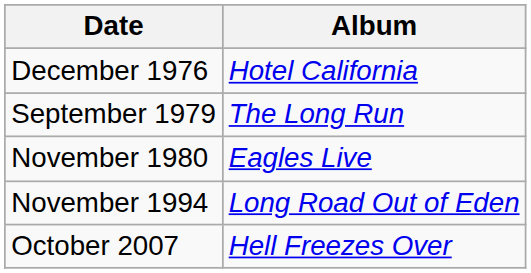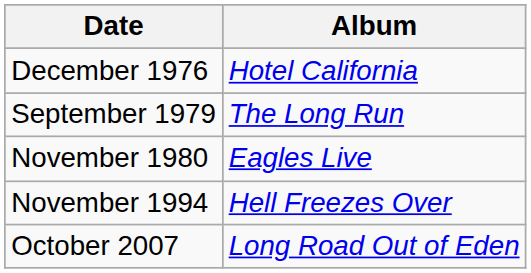November 1994 | Album: Long Road Out of Eden -> Hell Freezes Over
October 2007 | Album: Hell Freezes Over -> Long Road Out of Eden
